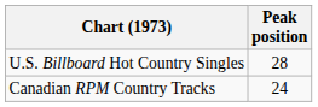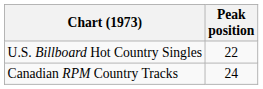U.S. Billboard Hot Country Singles | Peak position: 28 -> 22
